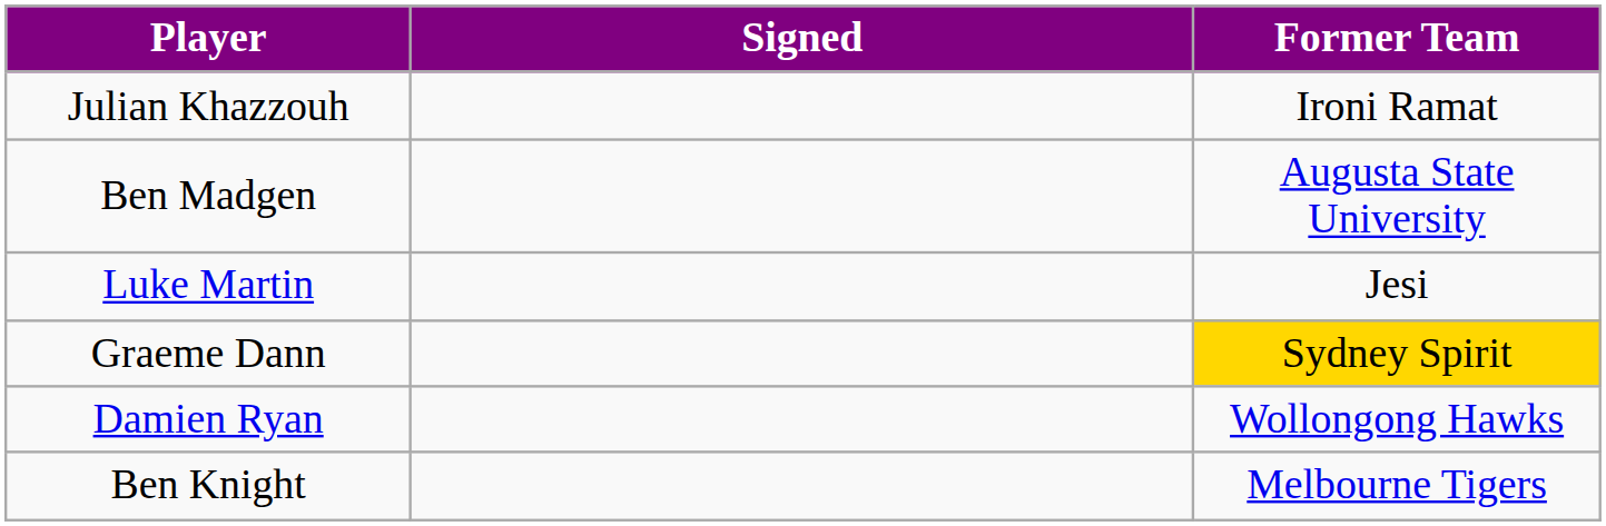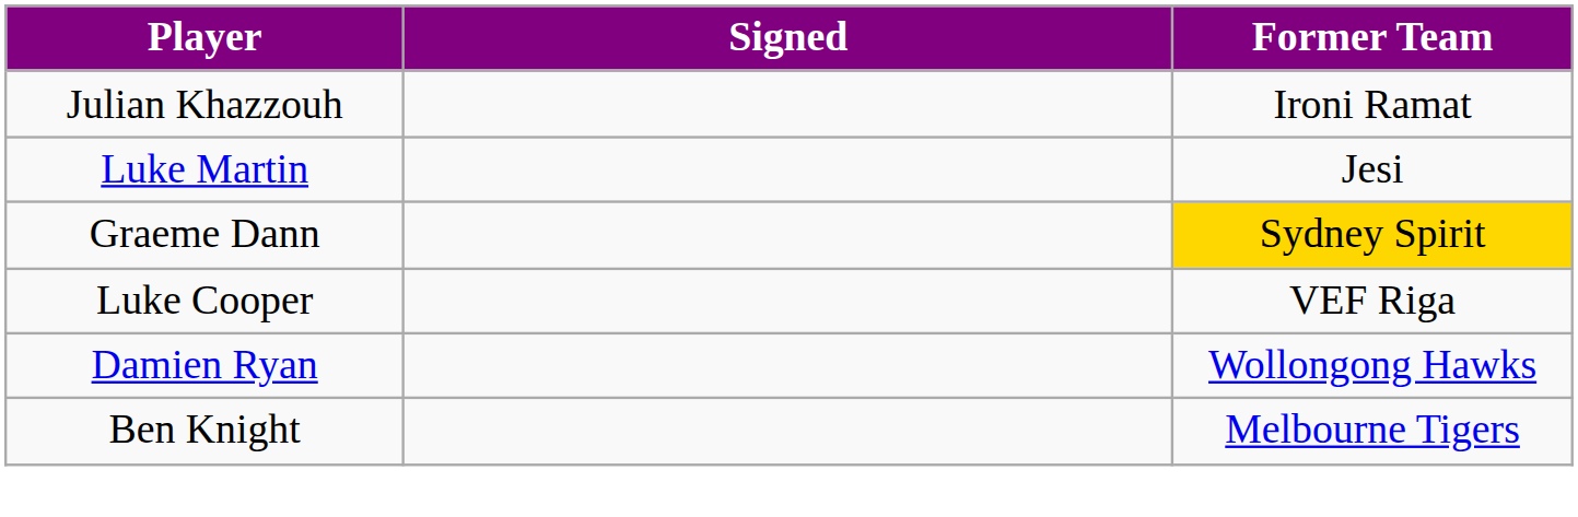- row: Ben Madgen | Augusta State University
+ row: Luke Cooper | VEF Riga
